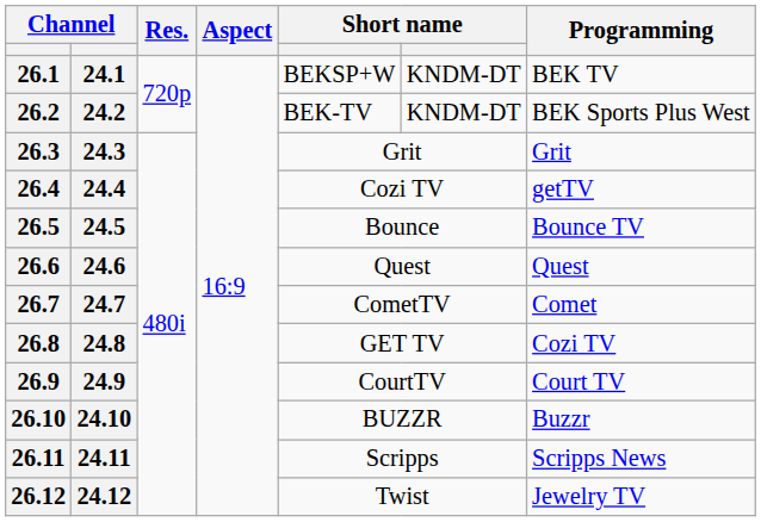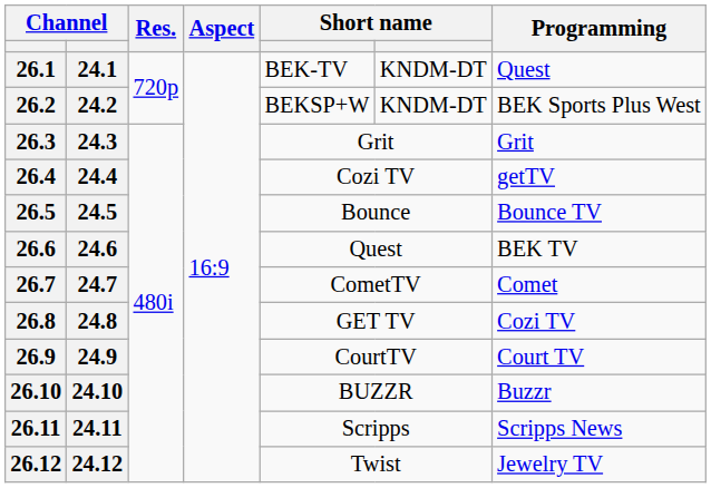26.1 | column 5: BEKSP+W -> BEK-TV
26.1 | Programming: BEK TV -> Quest
26.2 | column 5: BEK-TV -> BEKSP+W
26.6 | Programming: Quest -> BEK TV
